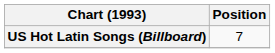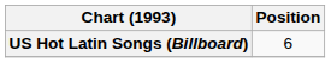US Hot Latin Songs (Billboard) | Position: 7 -> 6
